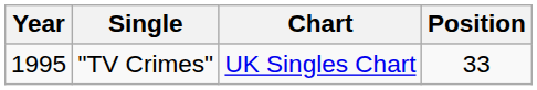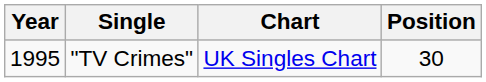"TV Crimes" | Position: 33 -> 30
